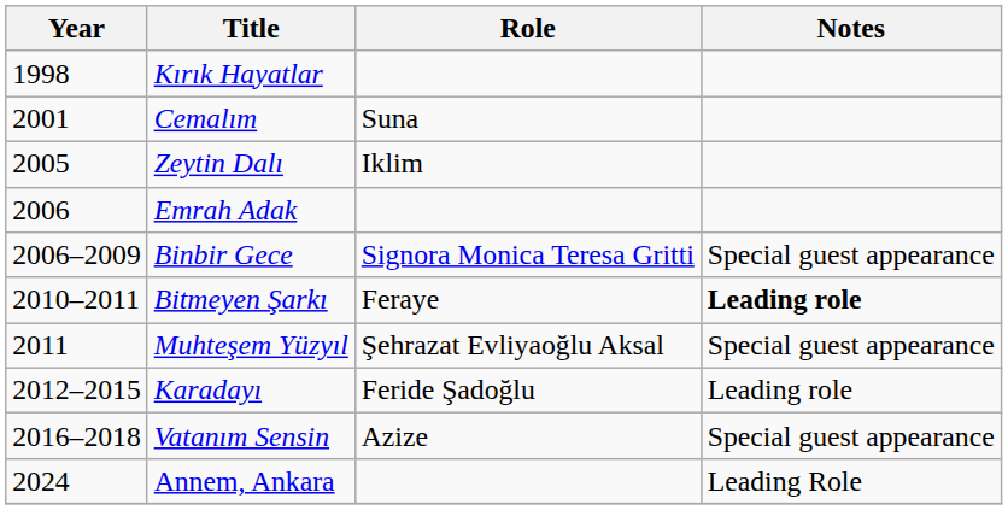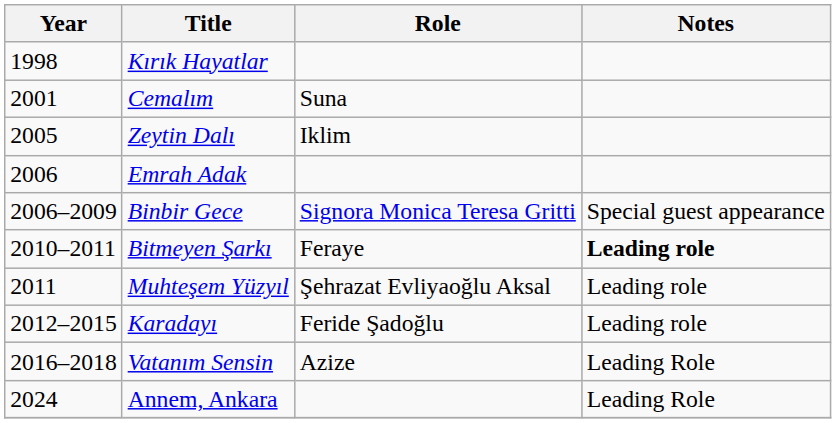Muhteşem Yüzyıl | Notes: Special guest appearance -> Leading role
Vatanım Sensin | Notes: Special guest appearance -> Leading Role
